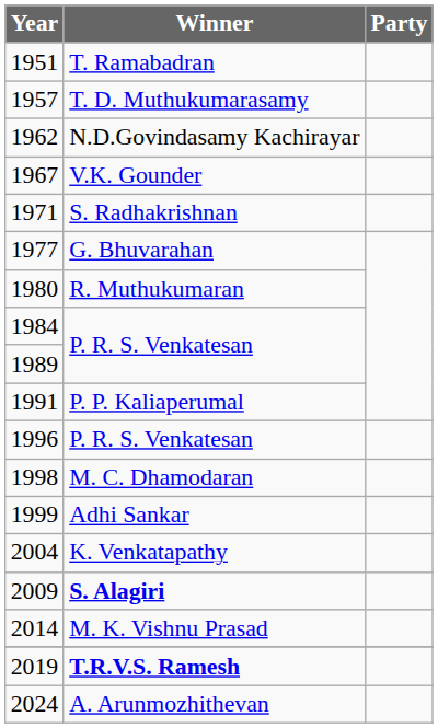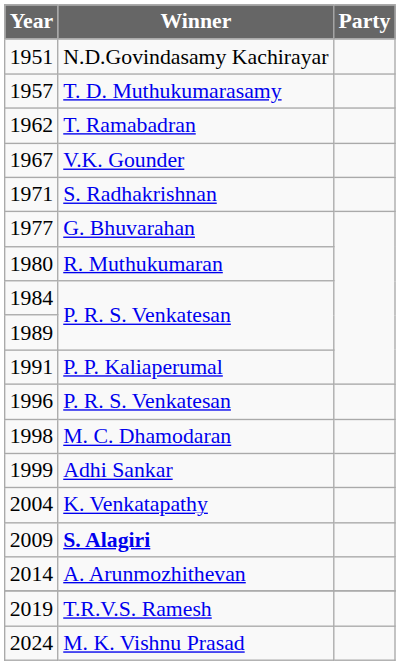1951 | Winner: T. Ramabadran -> N.D.Govindasamy Kachirayar
1962 | Winner: N.D.Govindasamy Kachirayar -> T. Ramabadran
2014 | Winner: M. K. Vishnu Prasad -> A. Arunmozhithevan
2019 | Winner: bold -> normal
2024 | Winner: A. Arunmozhithevan -> M. K. Vishnu Prasad
